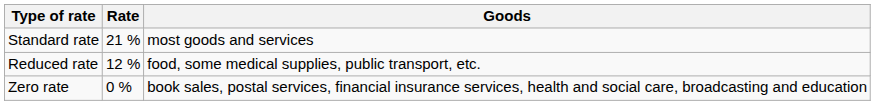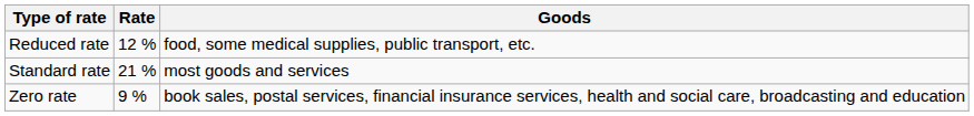rows swapped: Standard rate <-> Reduced rate
Zero rate | Rate: 0 % -> 9 %
